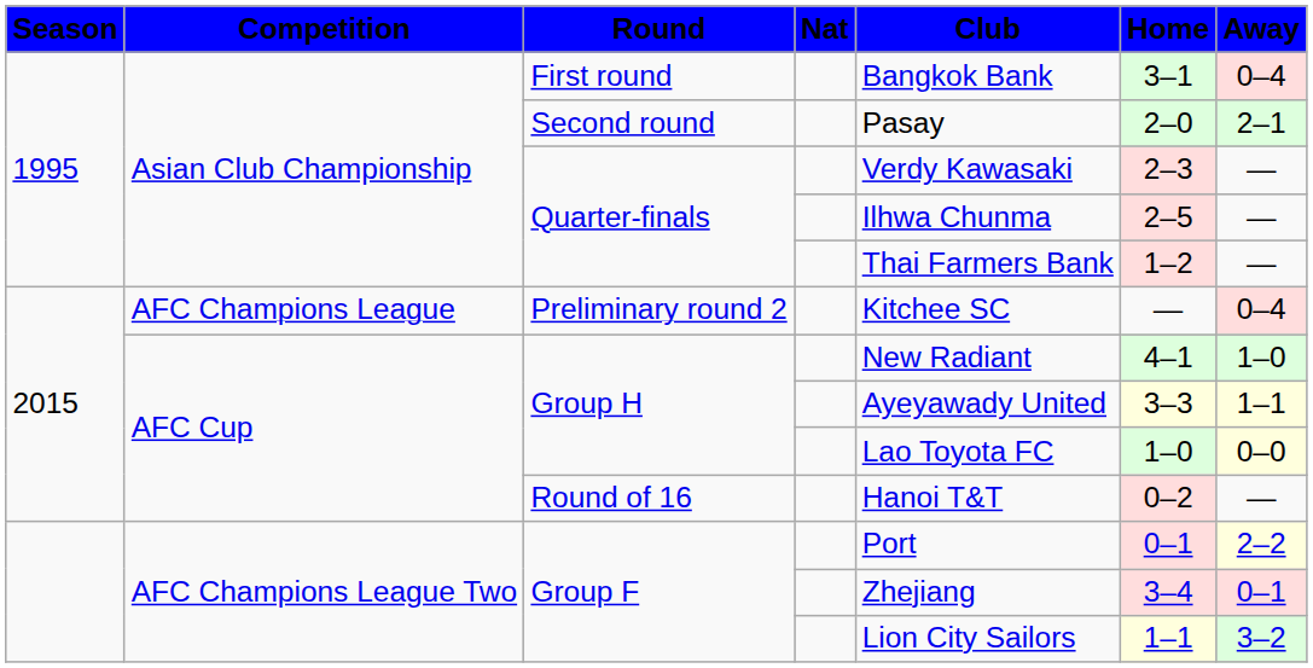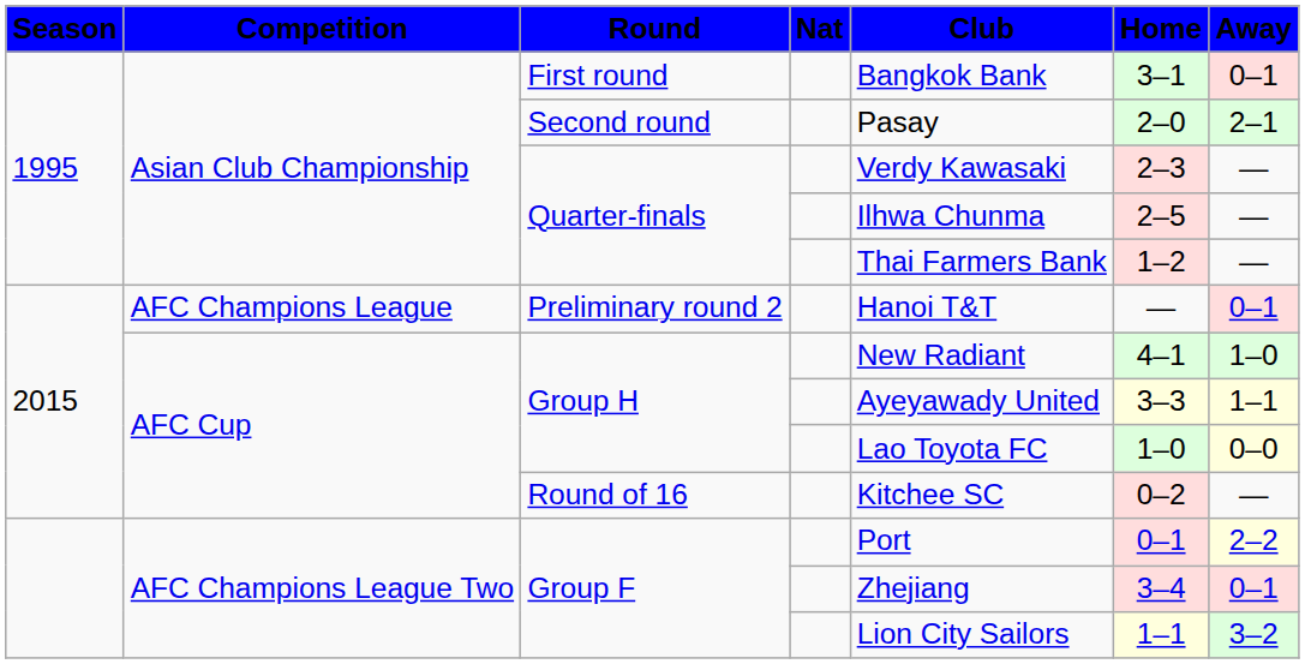First round | Away: 0–4 -> 0–1
Preliminary round 2 | Club: Kitchee SC -> Hanoi T&T
Preliminary round 2 | Away: 0–4 -> 0–1
Round of 16 | Club: Hanoi T&T -> Kitchee SC
